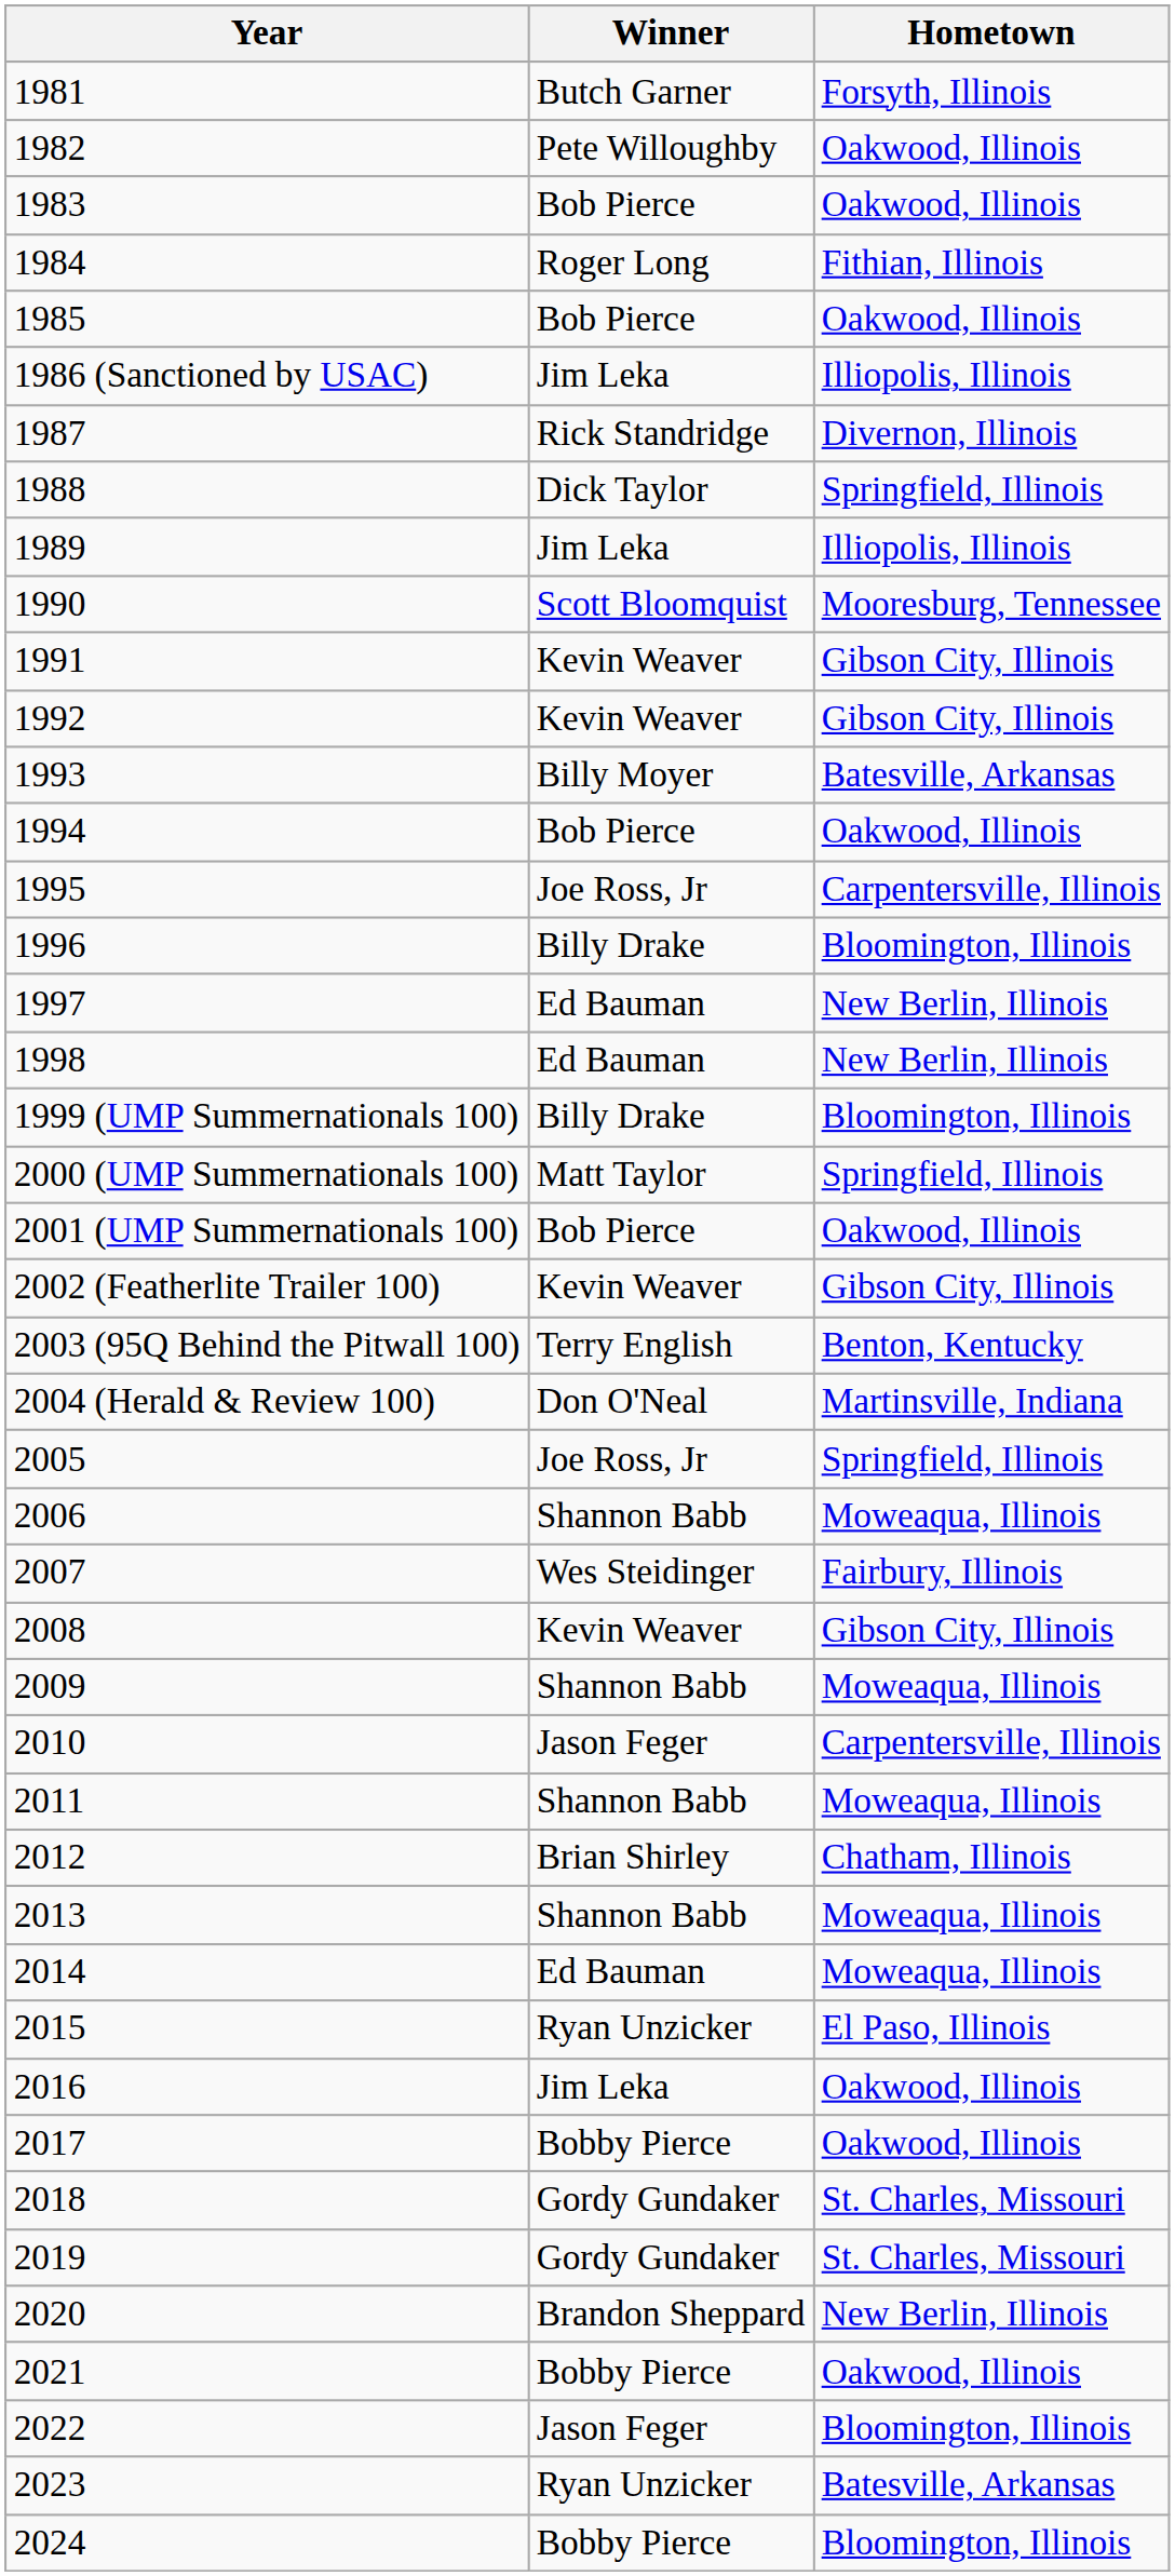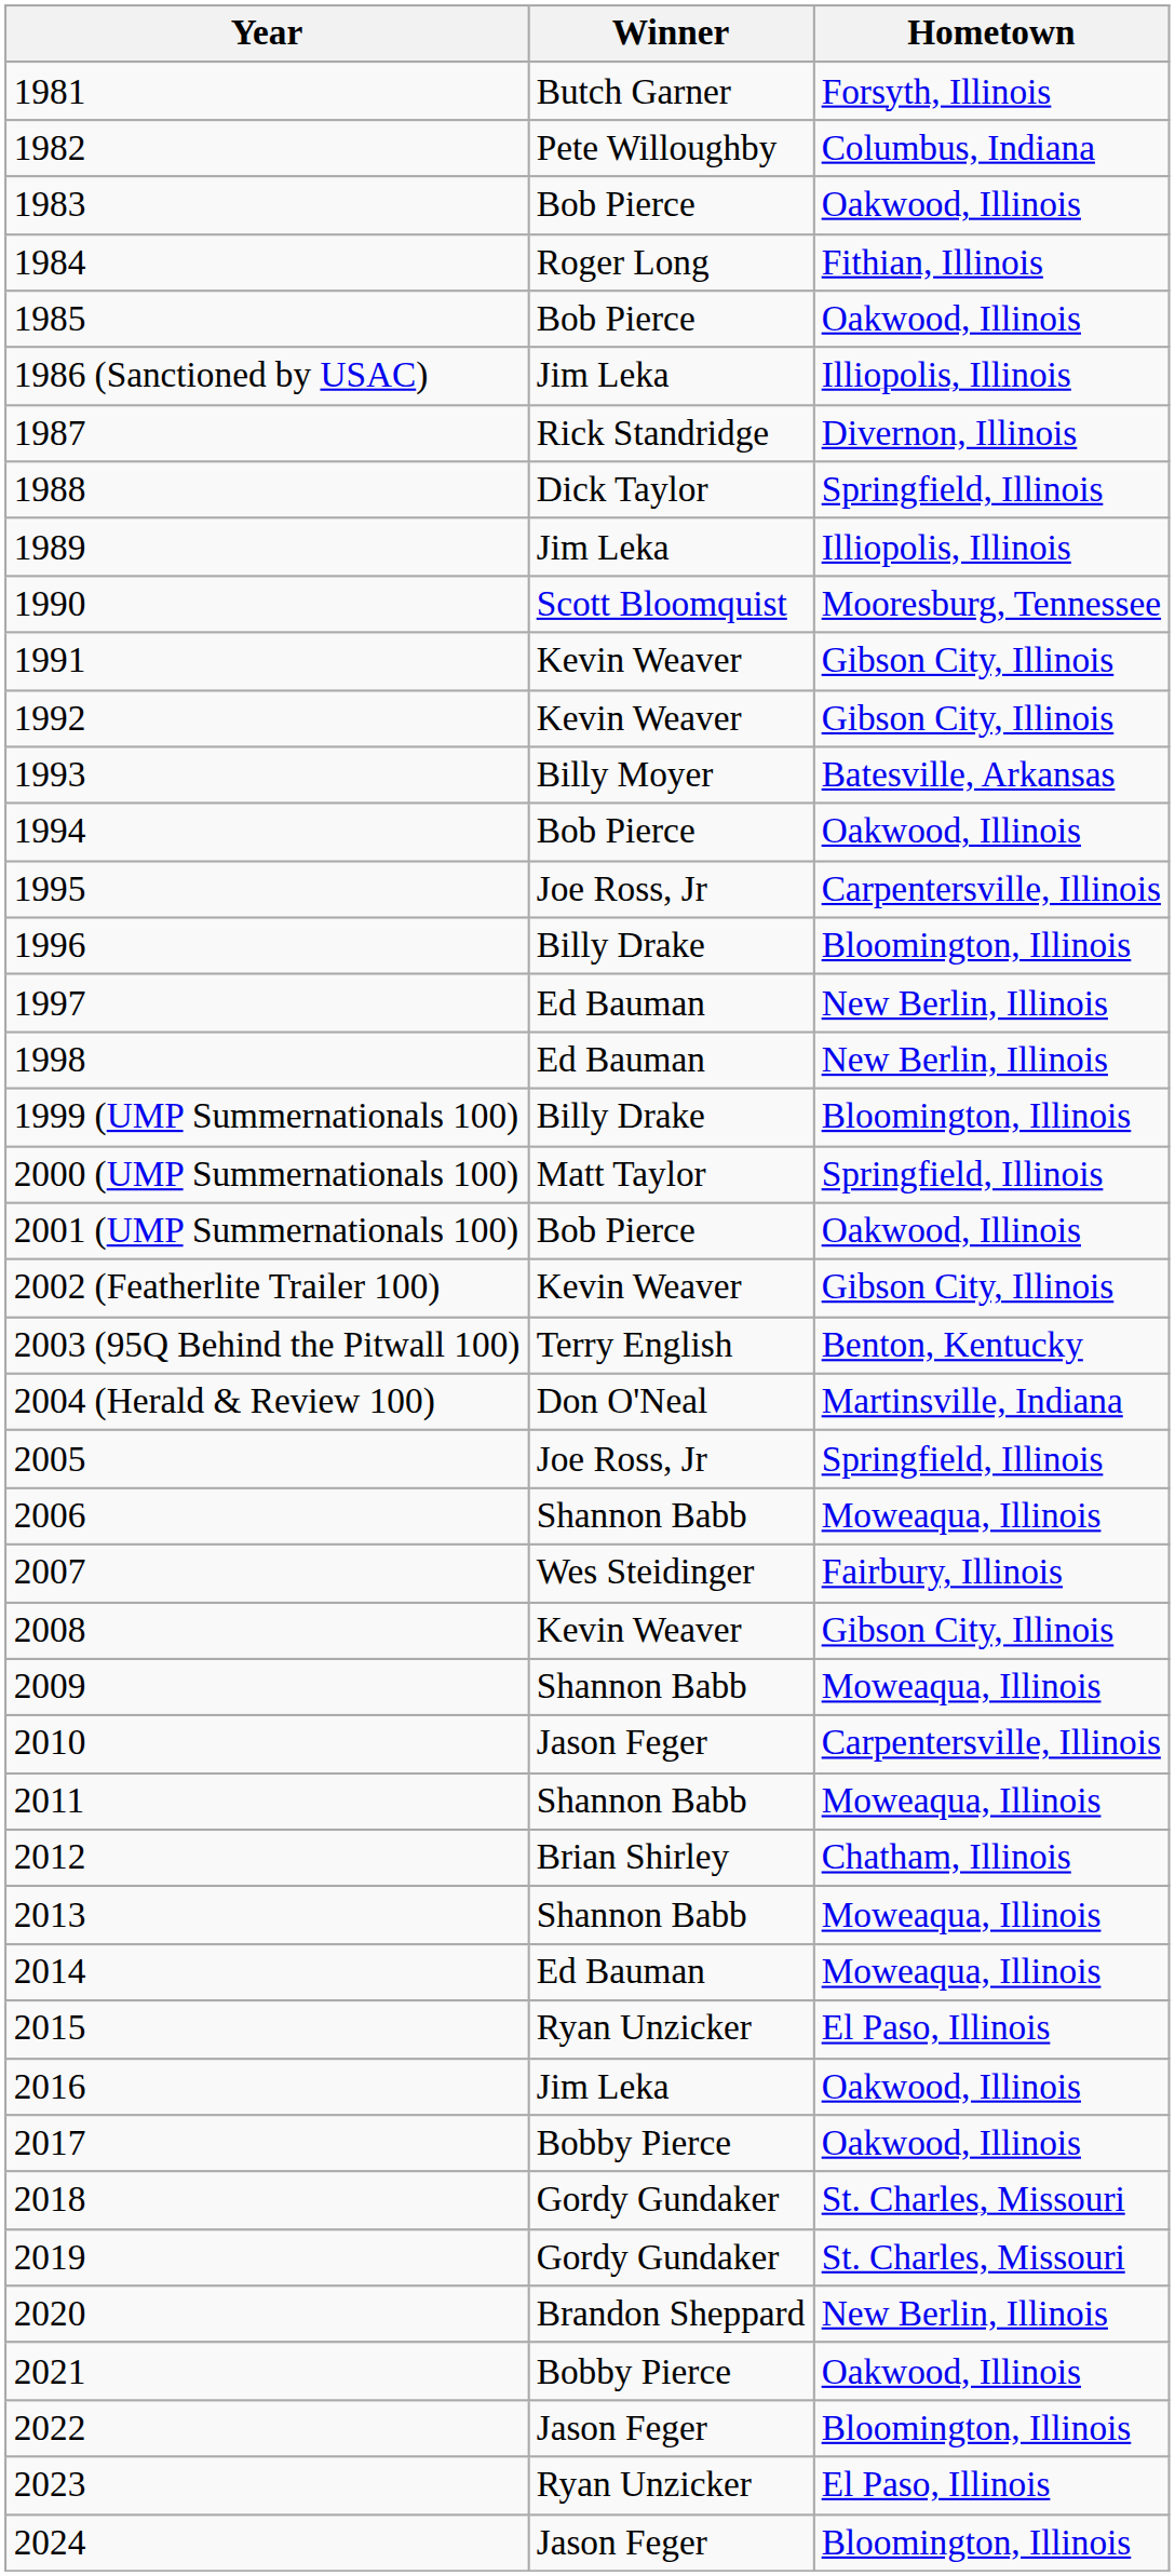1982 | Hometown: Oakwood, Illinois -> Columbus, Indiana
2023 | Hometown: Batesville, Arkansas -> El Paso, Illinois
2024 | Winner: Bobby Pierce -> Jason Feger
